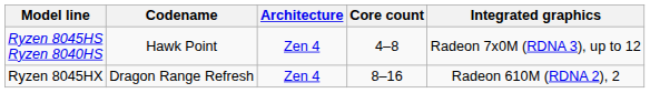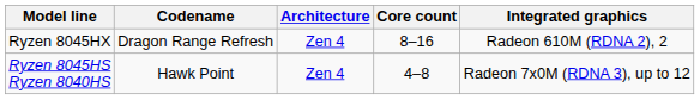rows swapped: Ryzen 8045HS Ryzen 8040HS <-> Ryzen 8045HX
